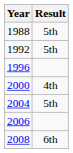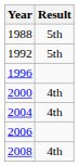2004 | Result: 5th -> 4th
2008 | Result: 6th -> 4th
